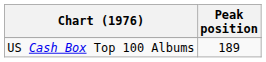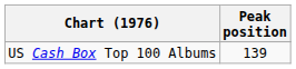US Cash Box Top 100 Albums | Peak position: 189 -> 139
